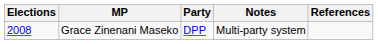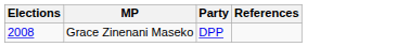- column: Notes | Multi-party system
